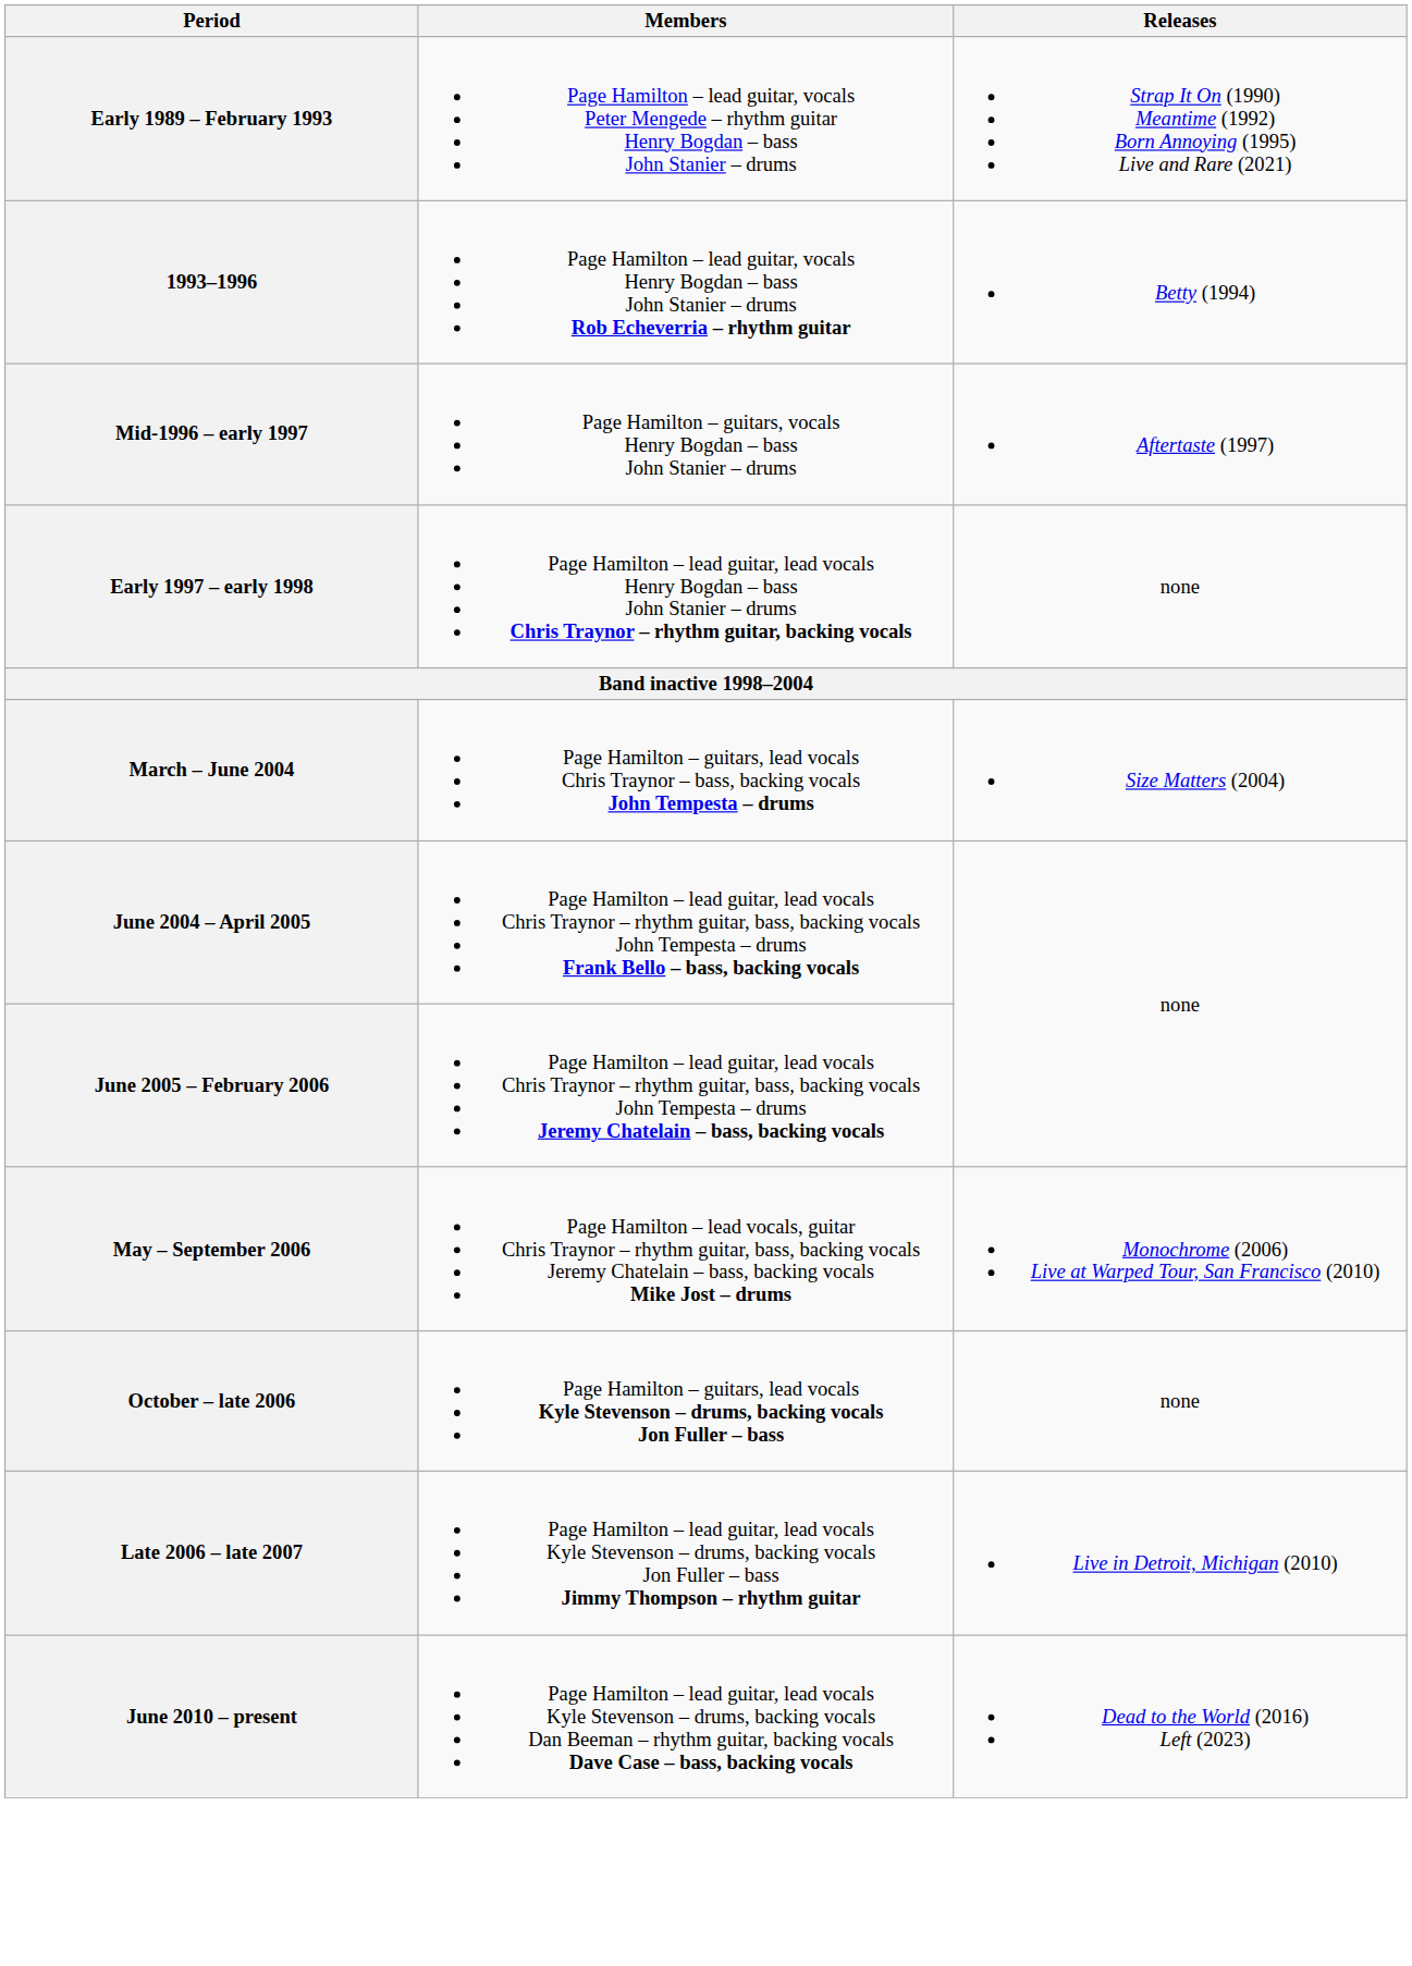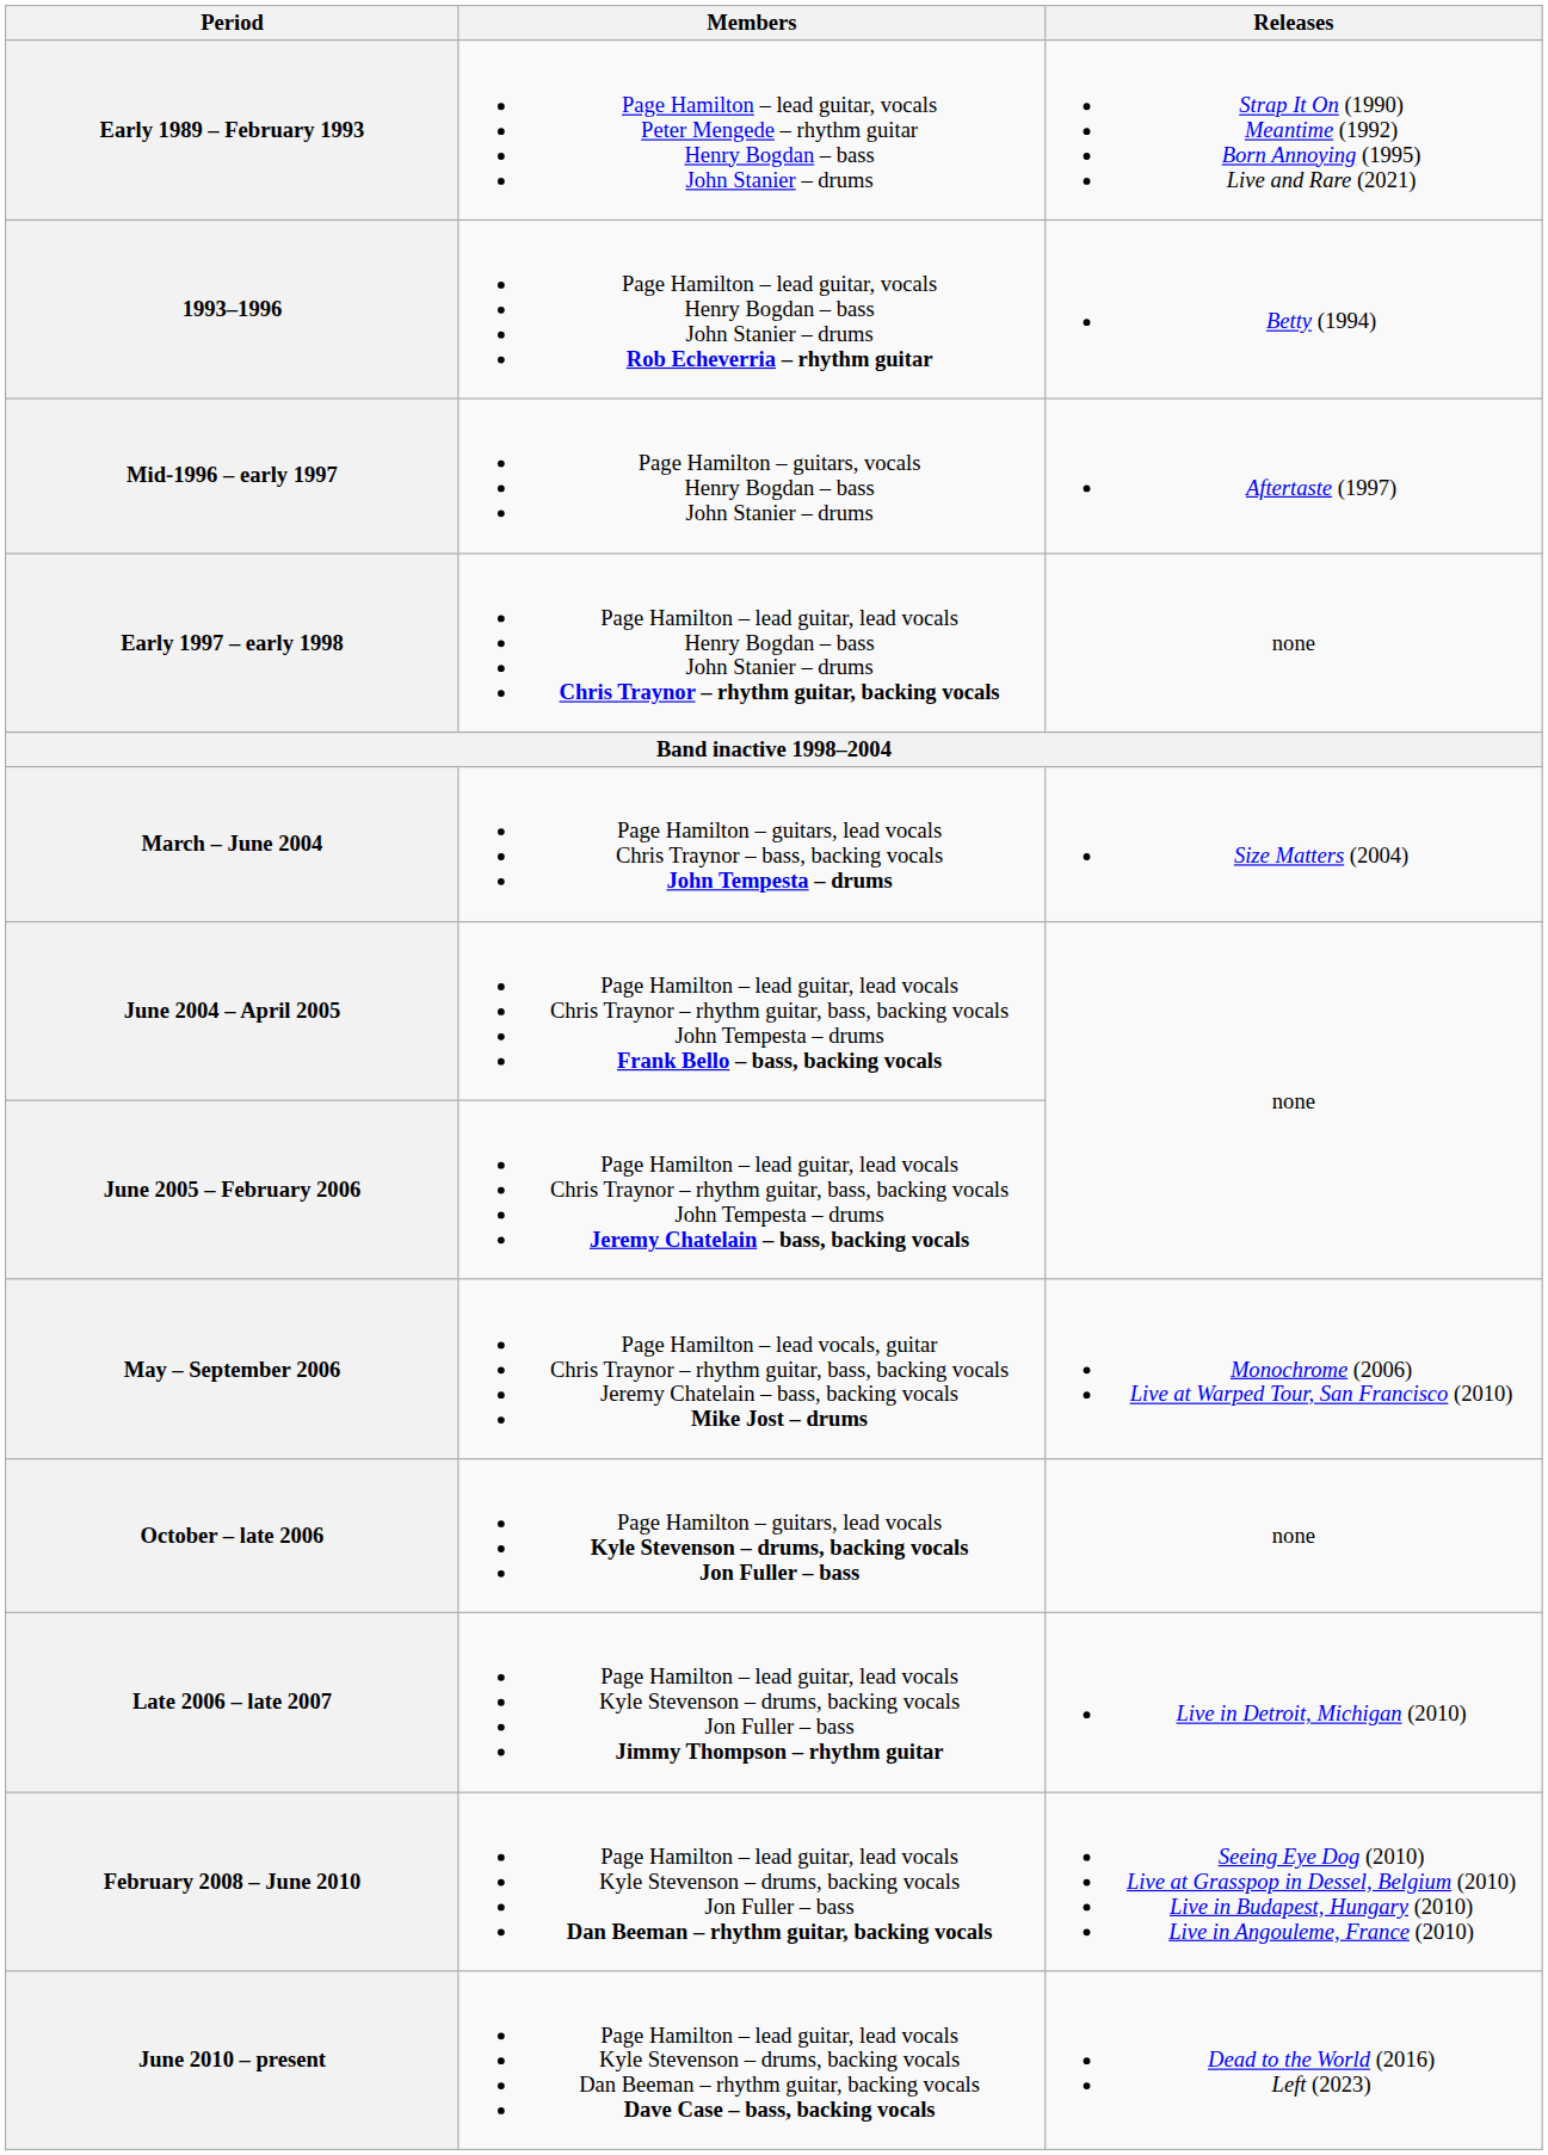+ row: February 2008 – June 2010 | Page Hamilton – lead guitar, lead vocals Kyle Stevenson – drums, backing vocals Jon Fuller – bass Dan Beeman – rhythm guitar, backing vocals | Seeing Eye Dog (2010) Live at Grasspop in Dessel, Belgium (2010) Live in Budapest, Hungary (2010) Live in Angouleme, France (2010)
